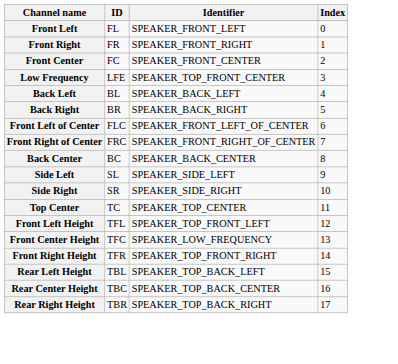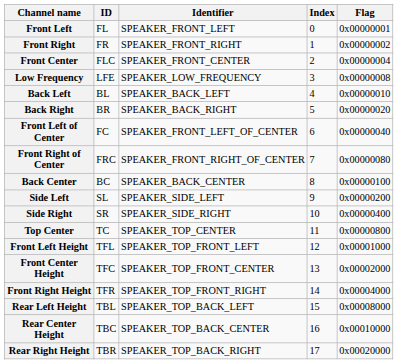+ column: Flag | 0x00000001 | 0x00000002 | 0x00000004 | 0x00000008 | 0x00000010 | 0x00000020 | 0x00000040 | 0x00000080 | 0x00000100 | 0x00000200 | 0x00000400 | 0x00000800 | 0x00001000 | 0x00002000 | 0x00004000 | 0x00008000 | 0x00010000 | 0x00020000
Front Center | ID: FC -> FLC
Low Frequency | Identifier: SPEAKER_TOP_FRONT_CENTER -> SPEAKER_LOW_FREQUENCY
Front Left of Center | ID: FLC -> FC
Front Center Height | Identifier: SPEAKER_LOW_FREQUENCY -> SPEAKER_TOP_FRONT_CENTER
